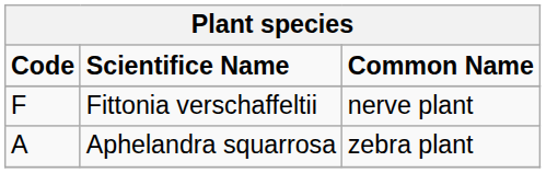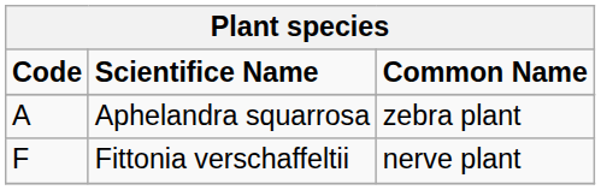rows swapped: Aphelandra squarrosa <-> Fittonia verschaffeltii
